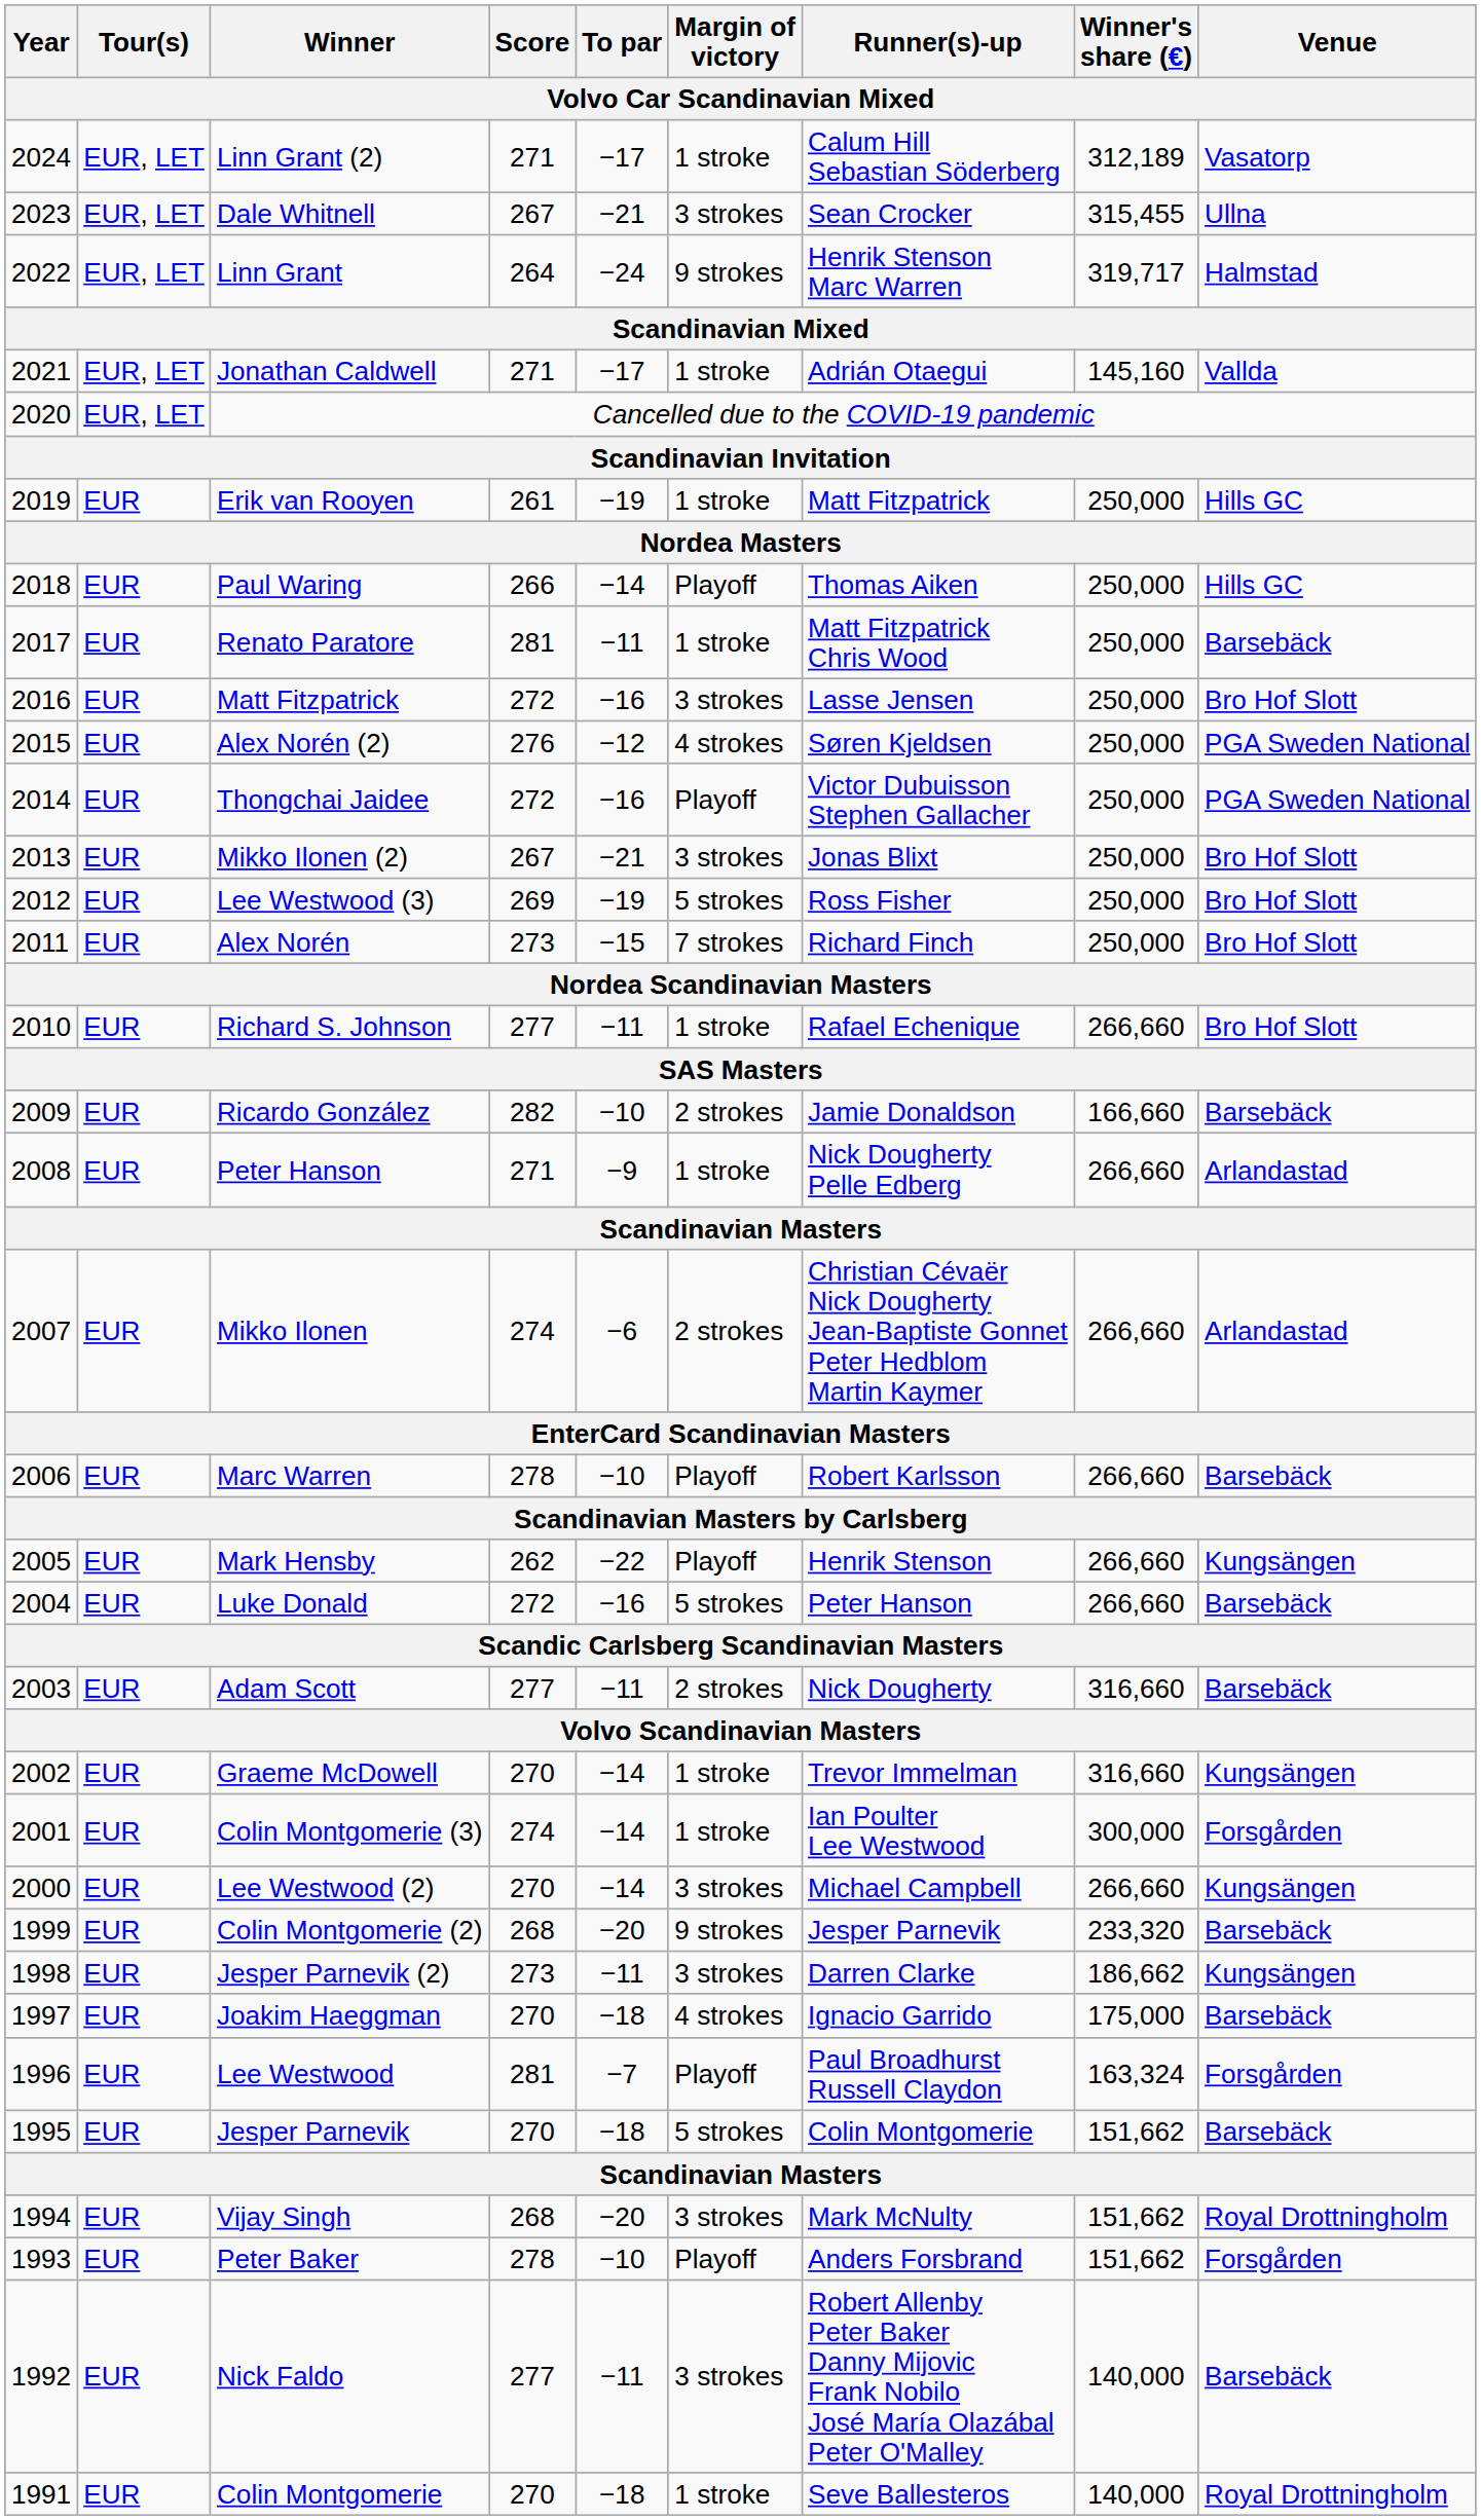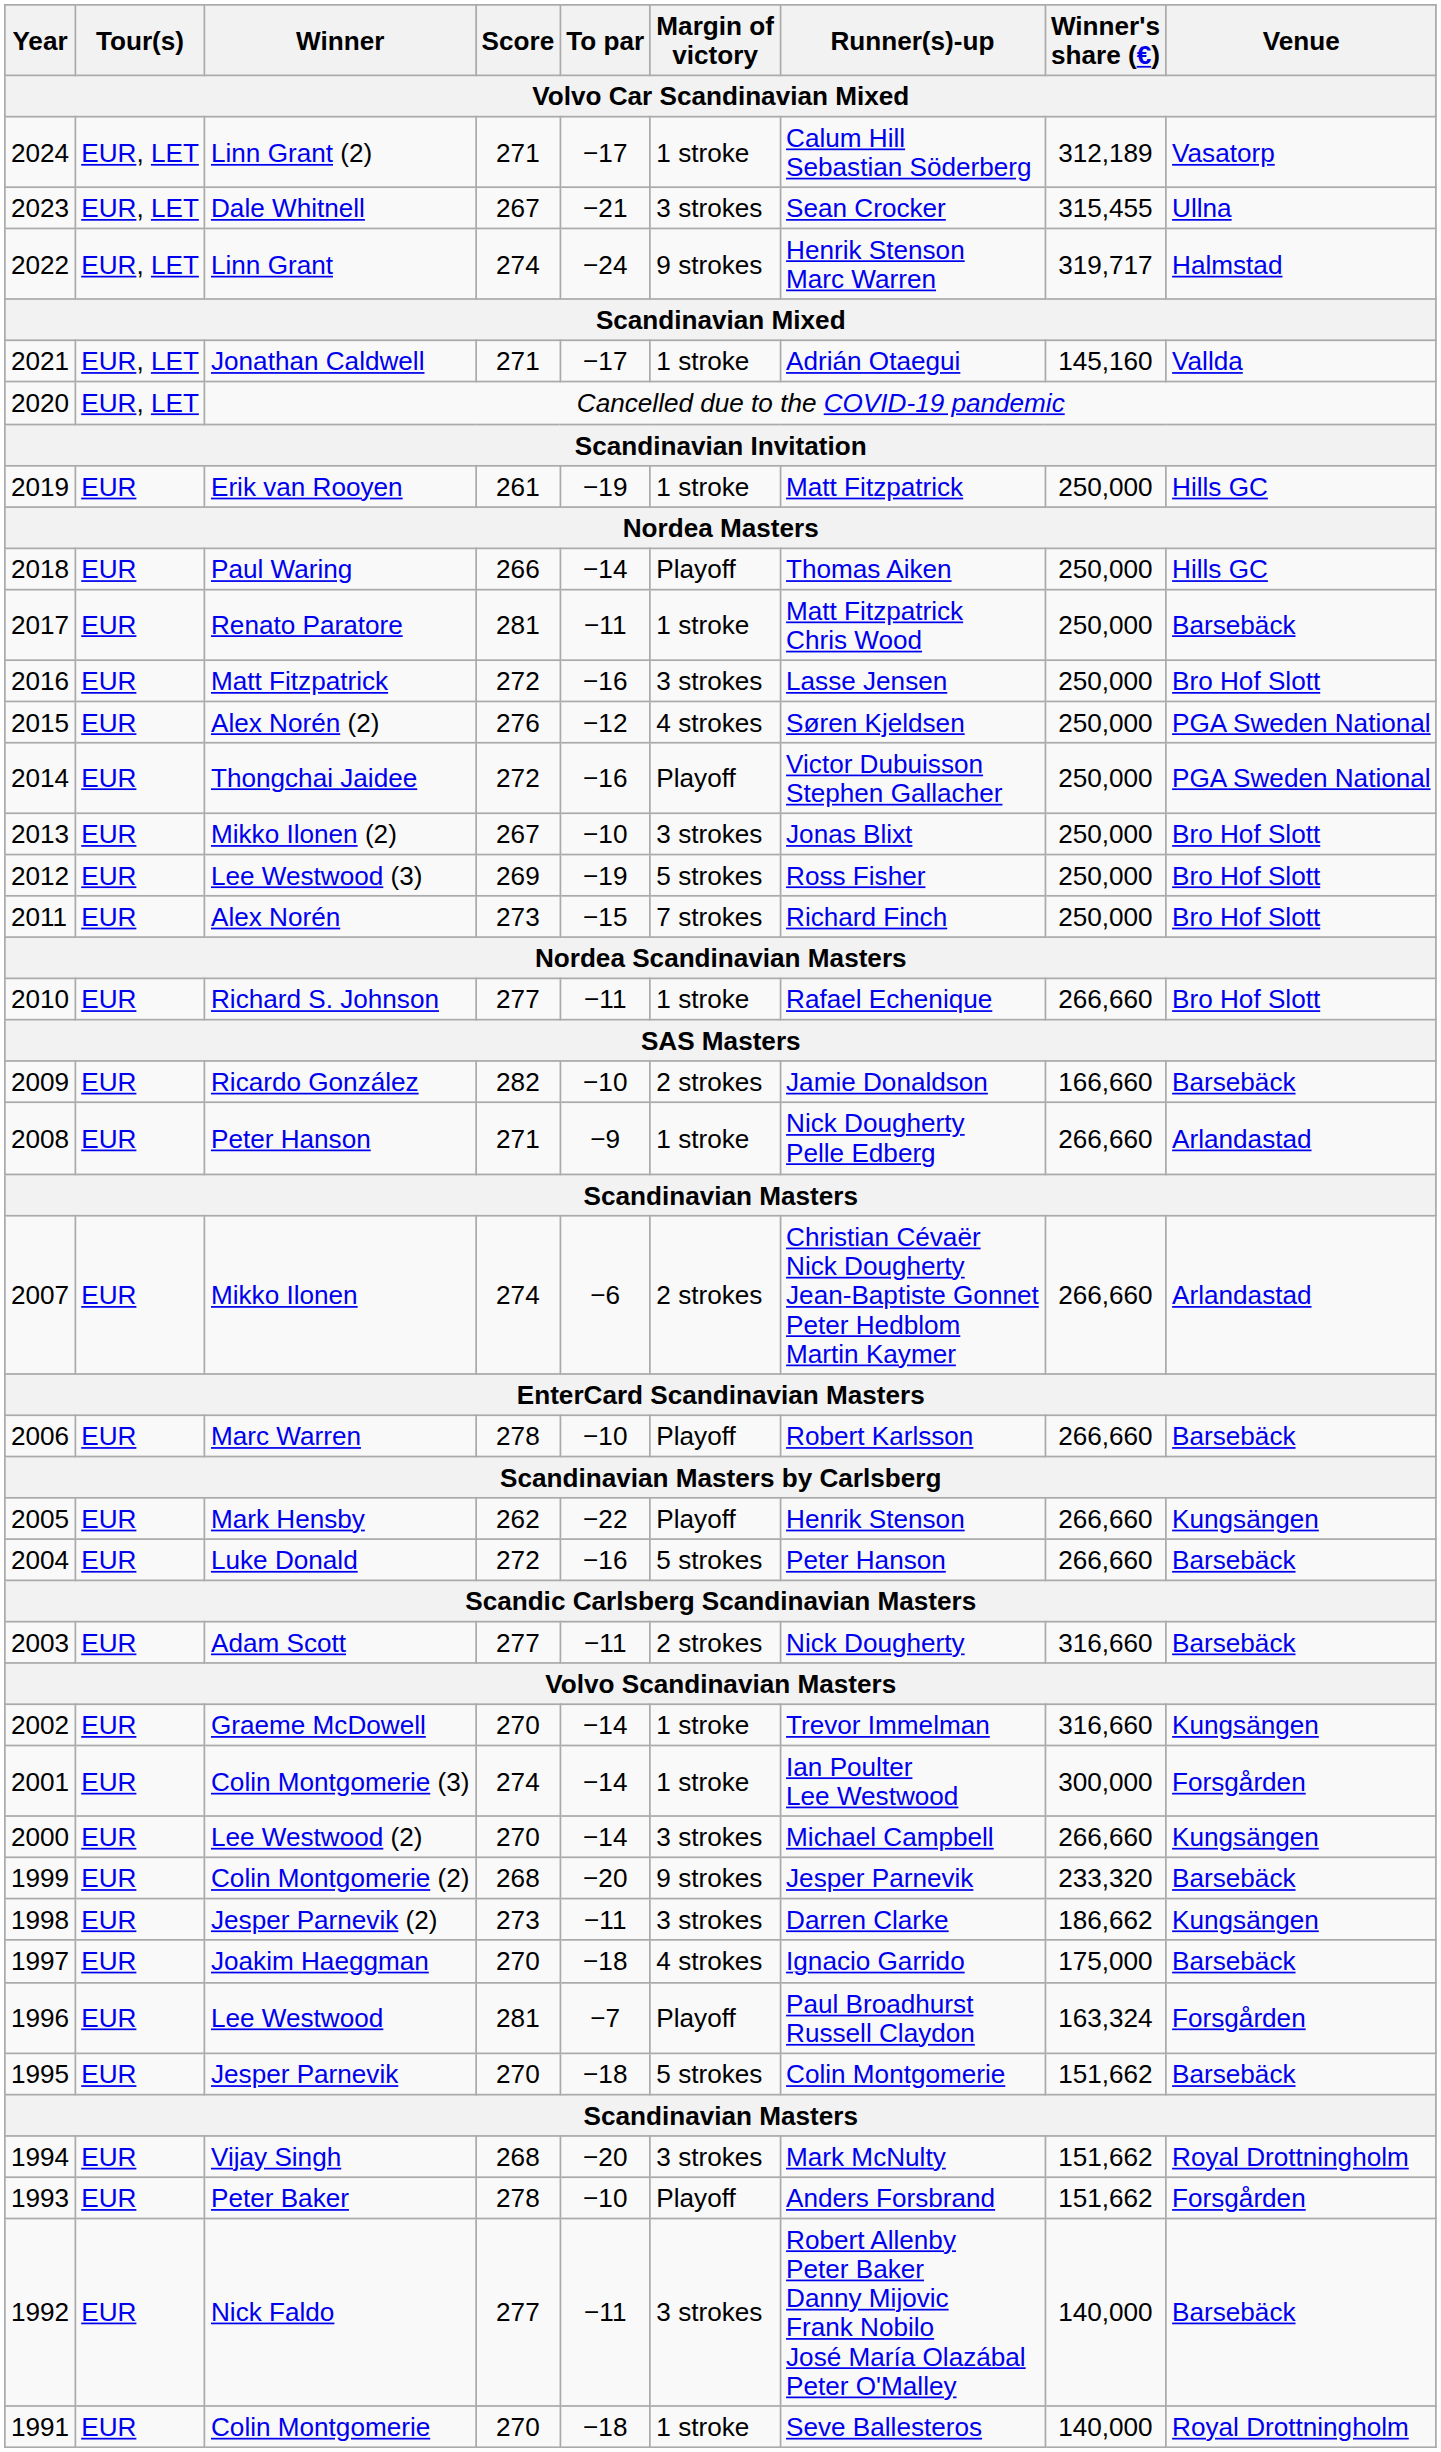Linn Grant | Score: 264 -> 274
Mikko Ilonen (2) | To par: −21 -> −10
